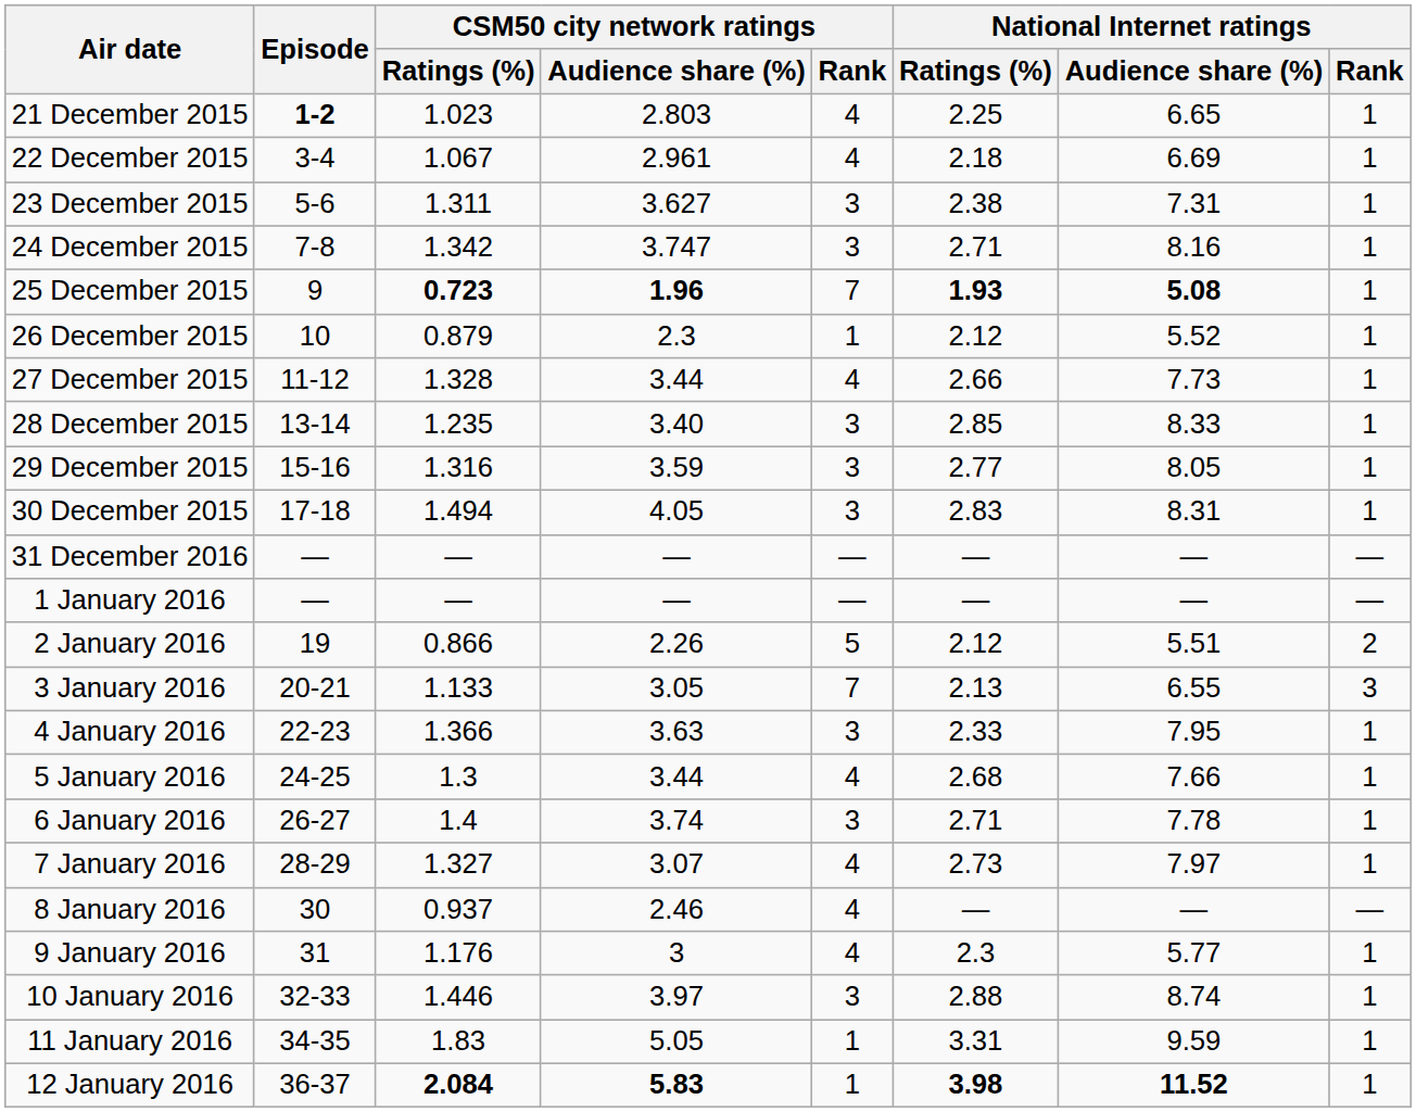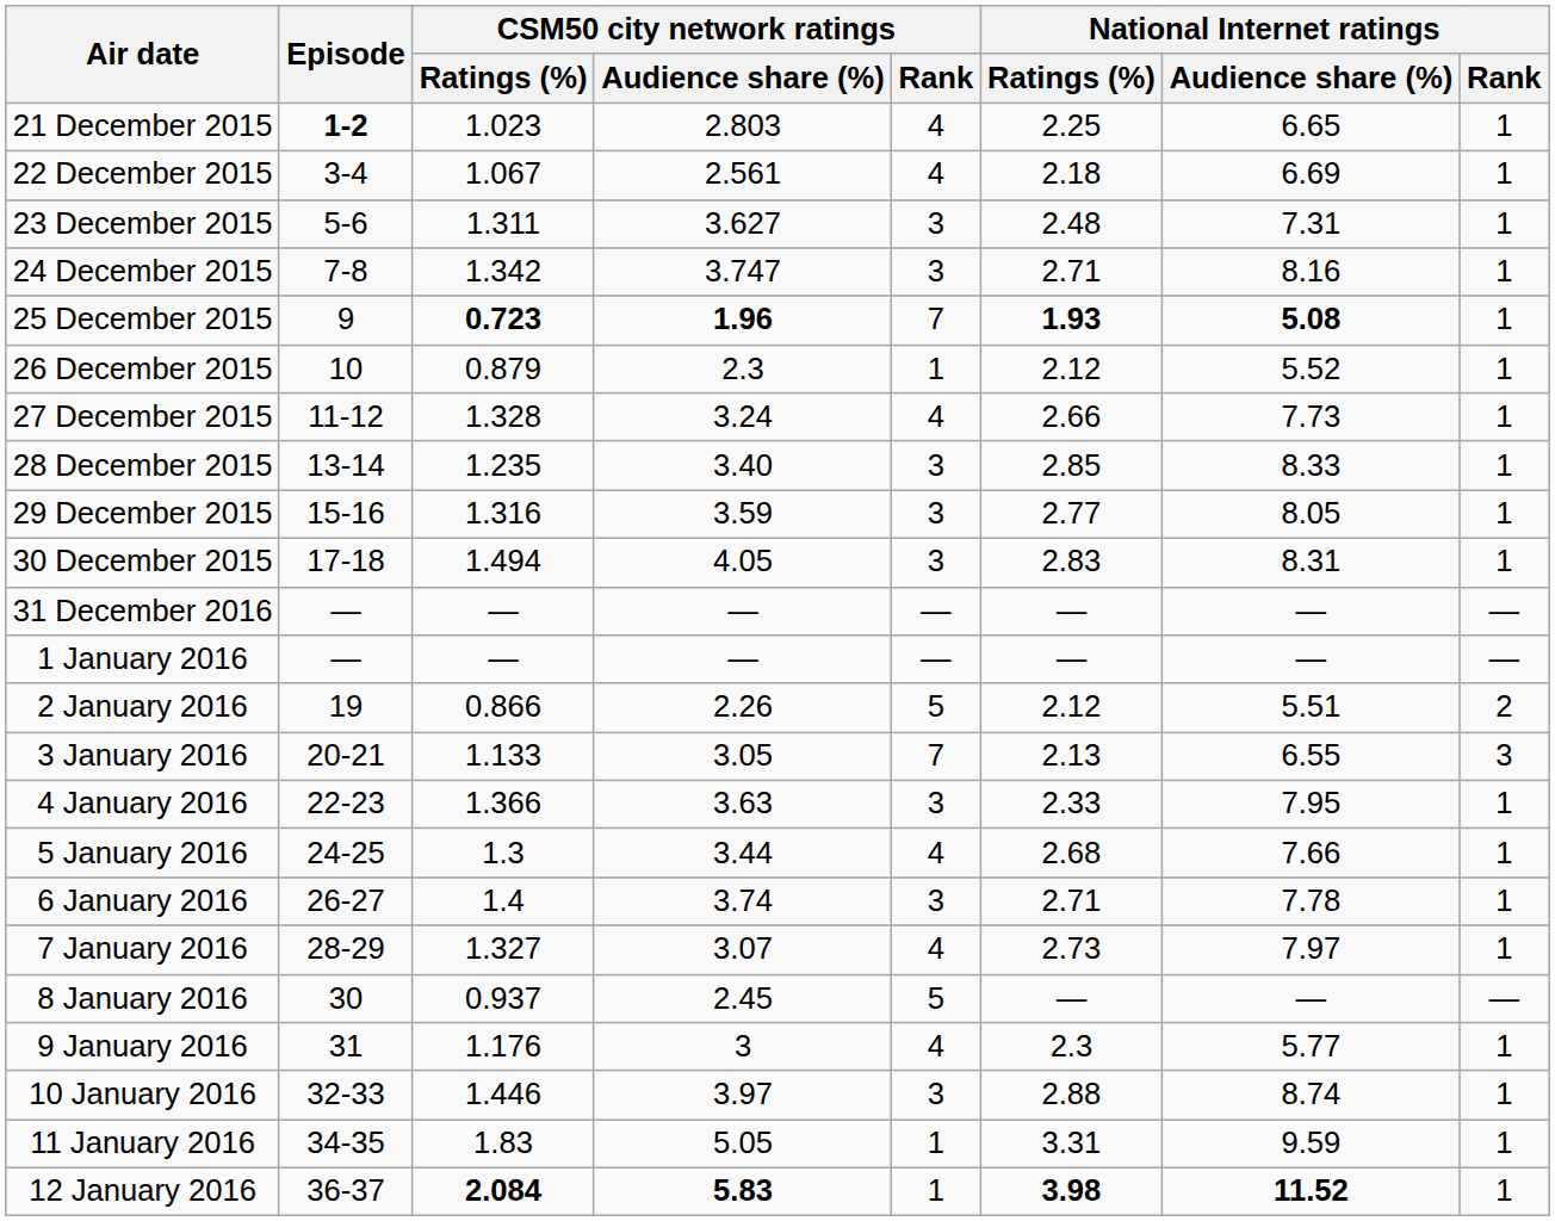22 December 2015 | CSM50 city network ratings / Audience share (%): 2.961 -> 2.561
23 December 2015 | National Internet ratings / Ratings (%): 2.38 -> 2.48
27 December 2015 | CSM50 city network ratings / Audience share (%): 3.44 -> 3.24
8 January 2016 | CSM50 city network ratings / Audience share (%): 2.46 -> 2.45
8 January 2016 | CSM50 city network ratings / Rank: 4 -> 5
